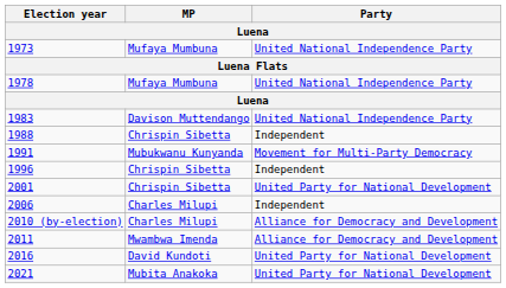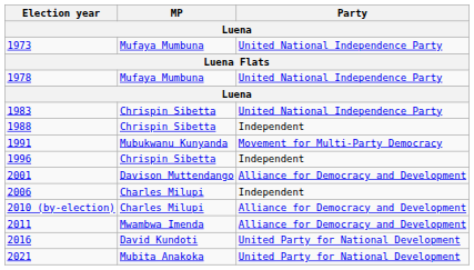1983 | MP: Davison Muttendango -> Chrispin Sibetta
2001 | MP: Chrispin Sibetta -> Davison Muttendango
2001 | Party: United Party for National Development -> Alliance for Democracy and Development
